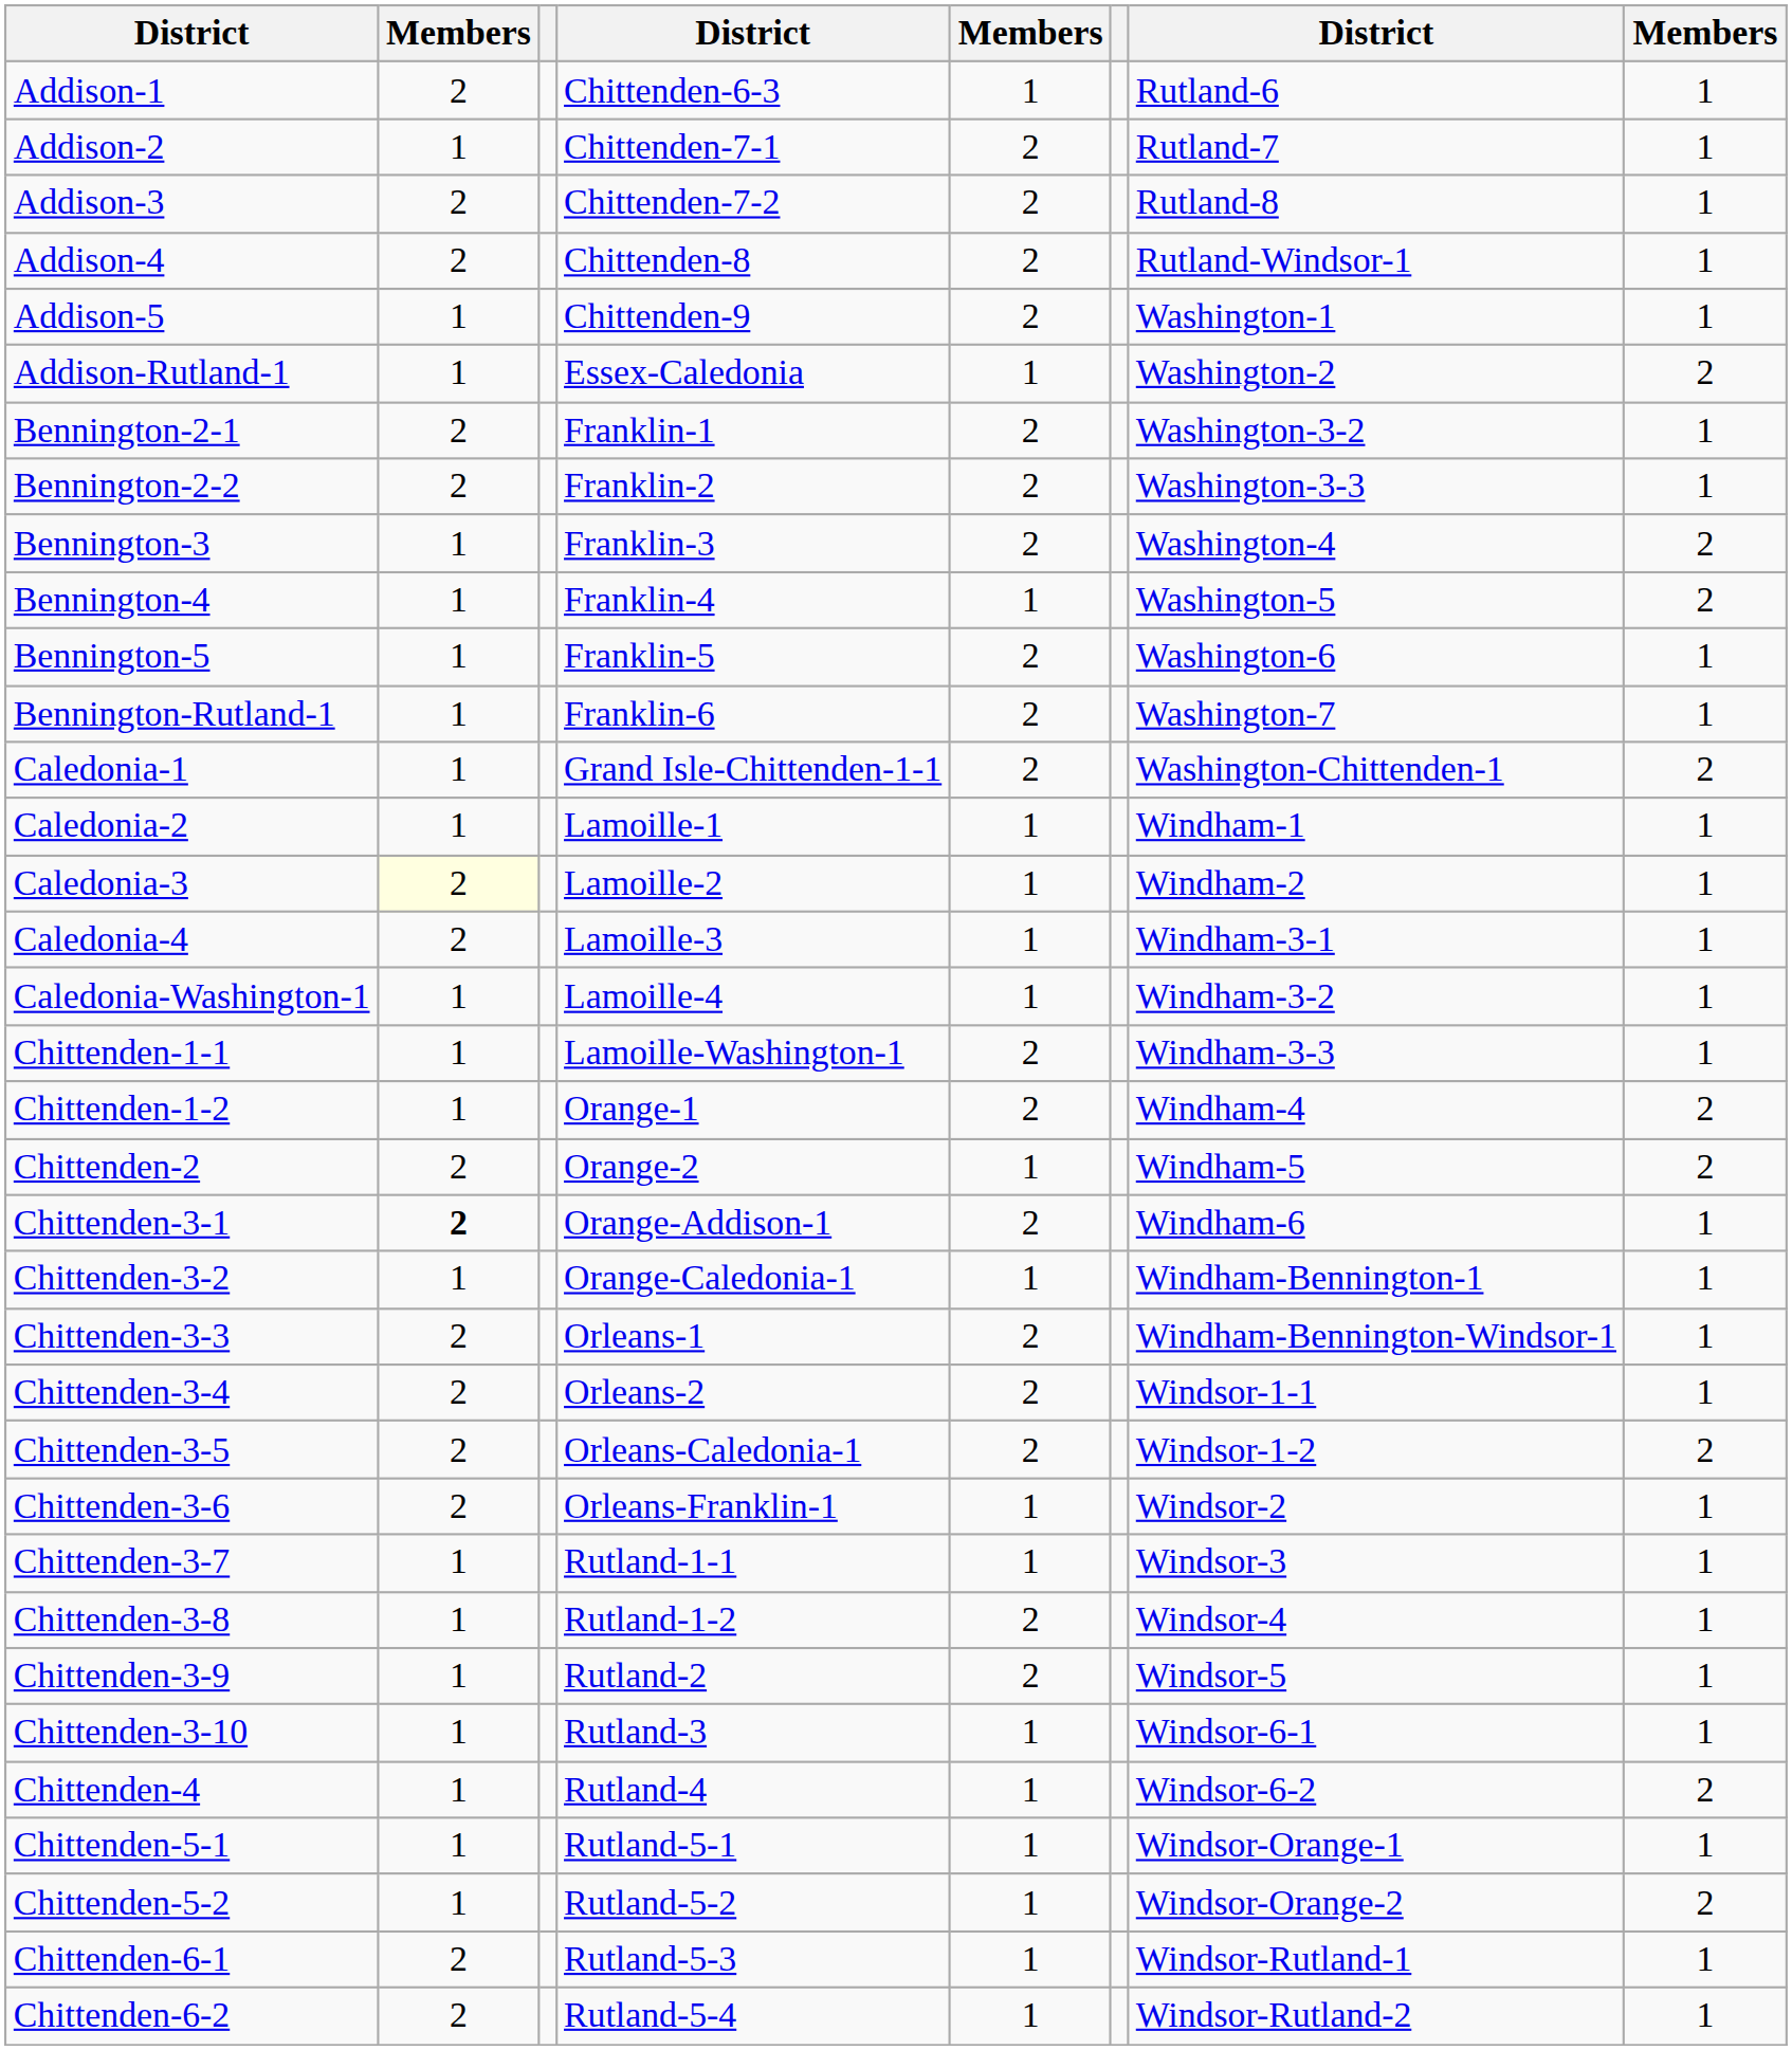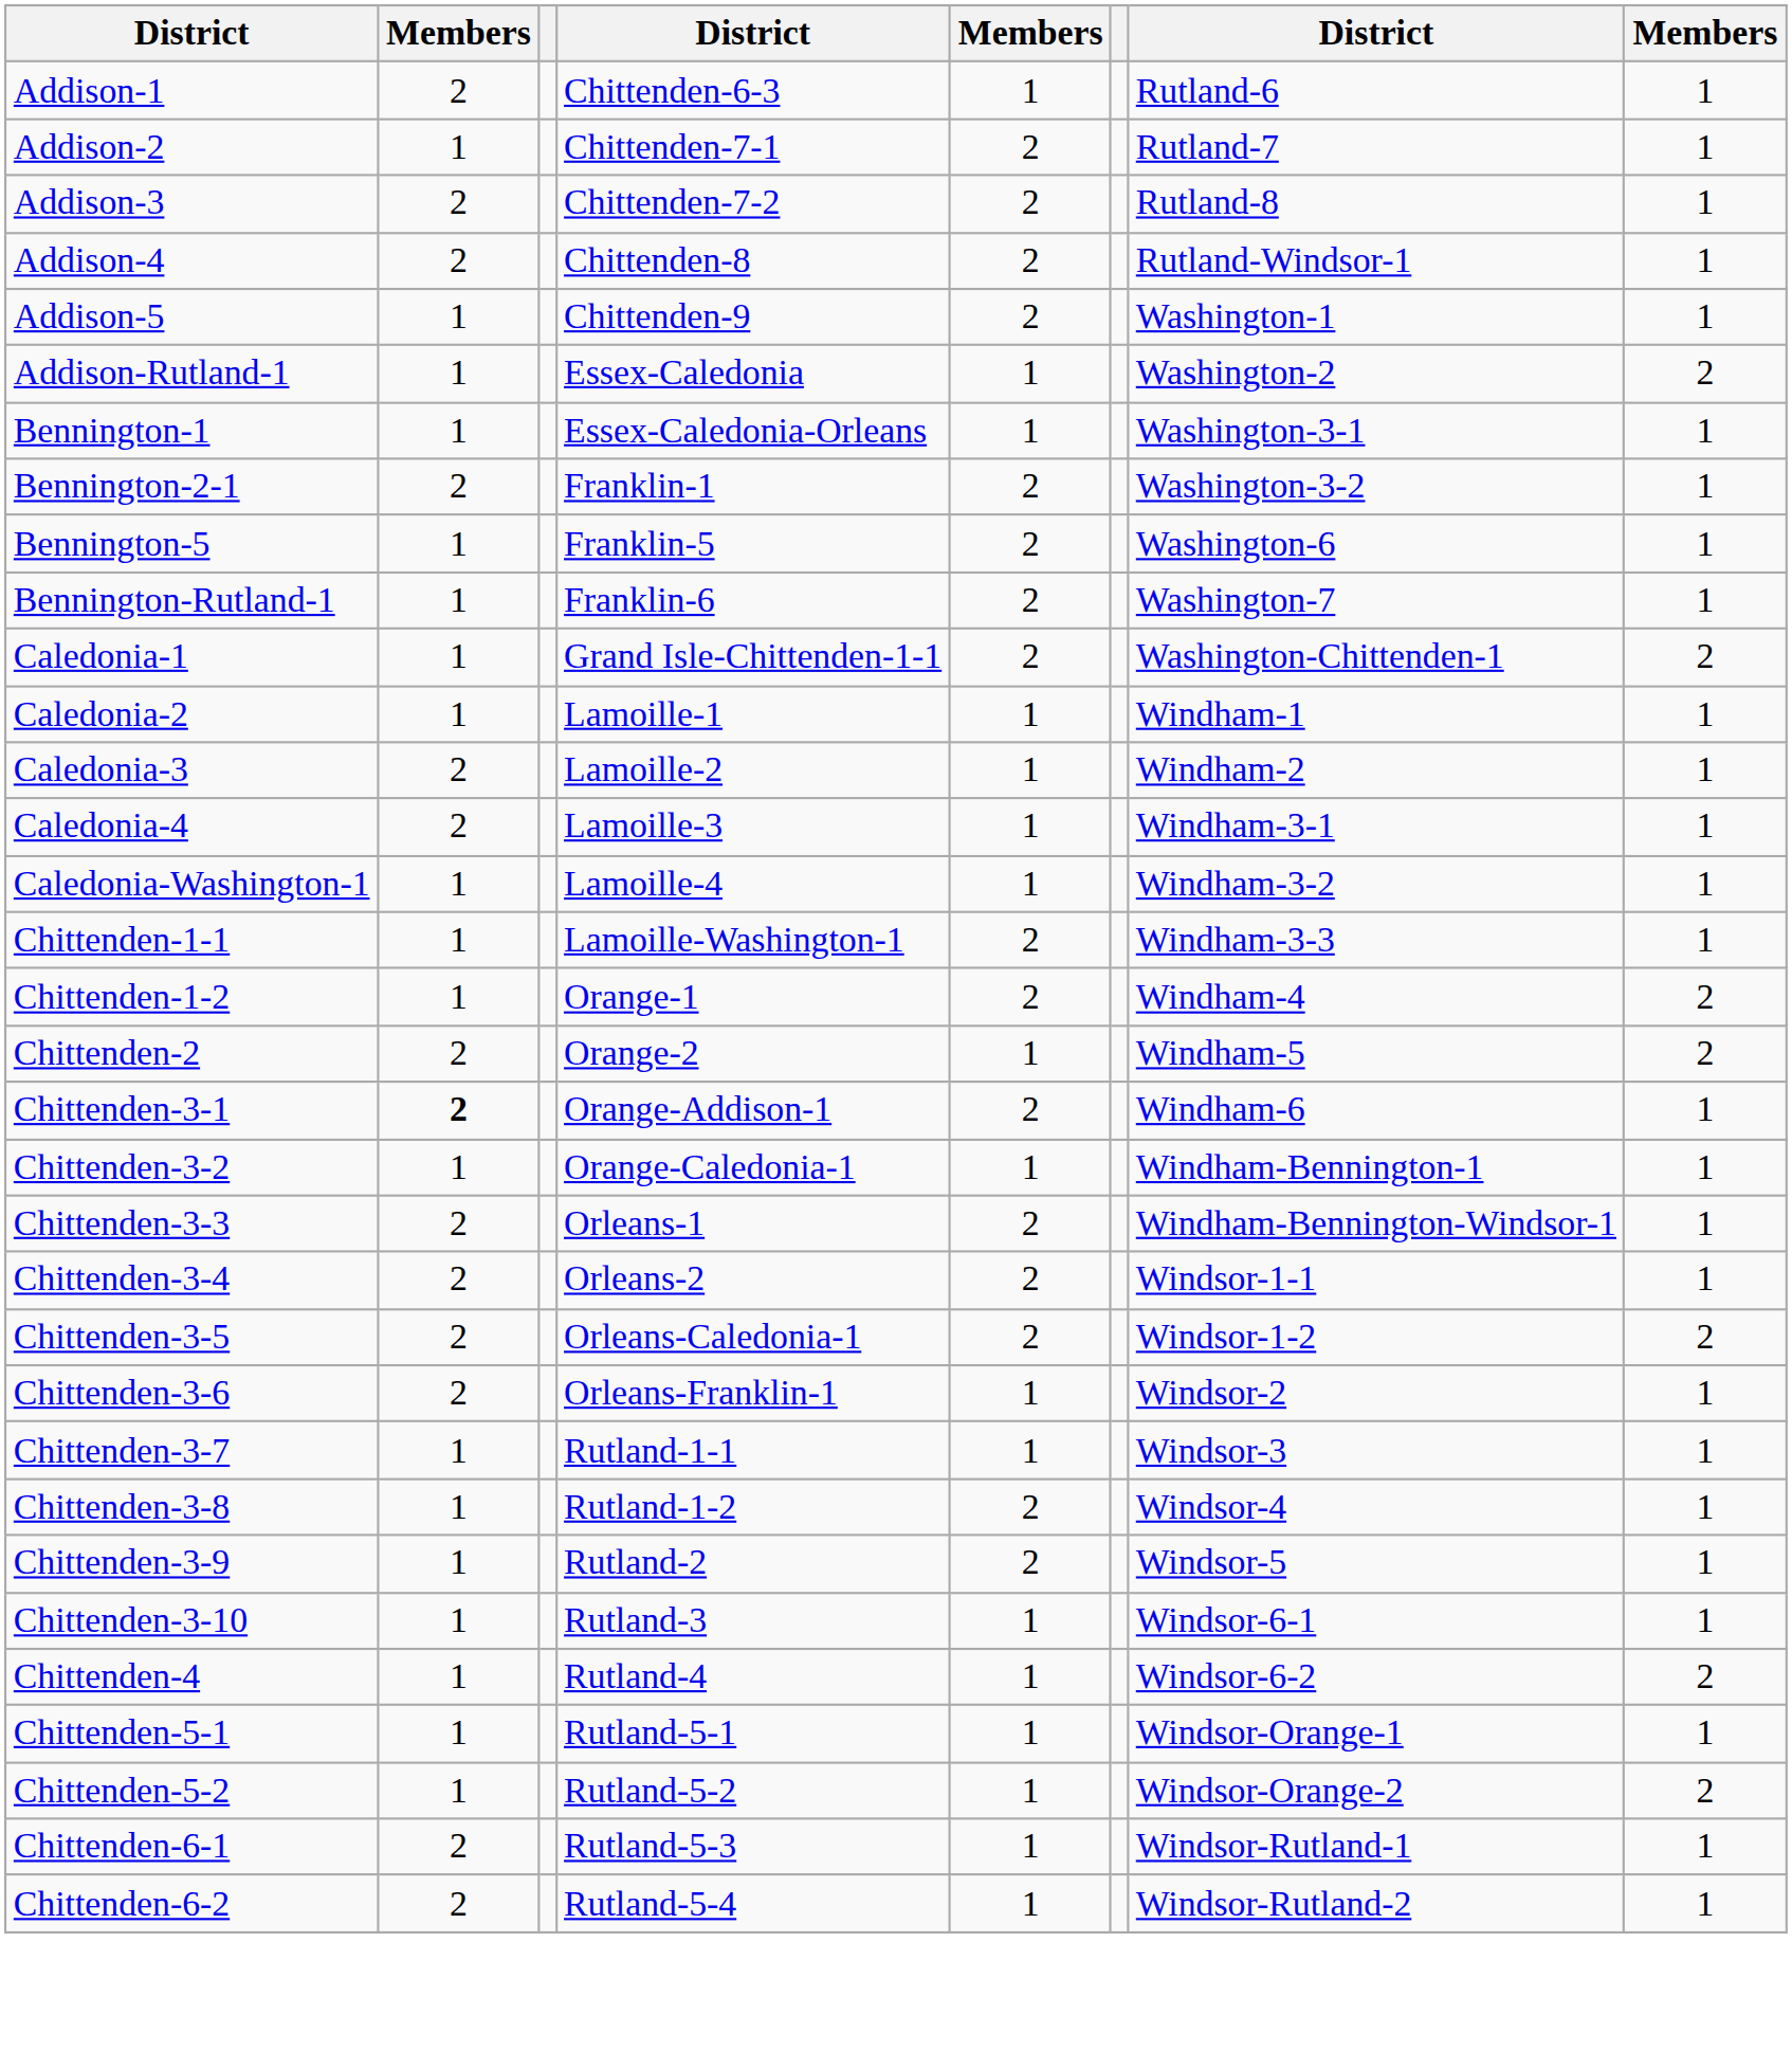+ row: Bennington-1 | 1 | Essex-Caledonia-Orleans | 1 | Washington-3-1 | 1
- row: Bennington-2-2 | 2 | Franklin-2 | 2 | Washington-3-3 | 1
- row: Bennington-3 | 1 | Franklin-3 | 2 | Washington-4 | 2
- row: Bennington-4 | 1 | Franklin-4 | 1 | Washington-5 | 2
Caledonia-3 | column 2: lightyellow background -> no background
